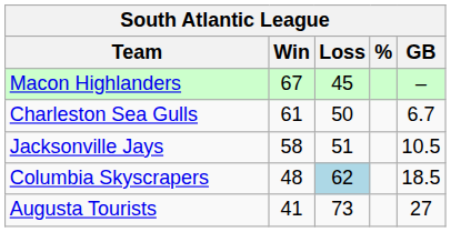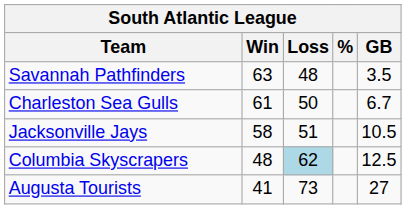- row: Macon Highlanders | 67 | 45 | –
+ row: Savannah Pathfinders | 63 | 48 | 3.5
Columbia Skyscrapers | GB: 18.5 -> 12.5
